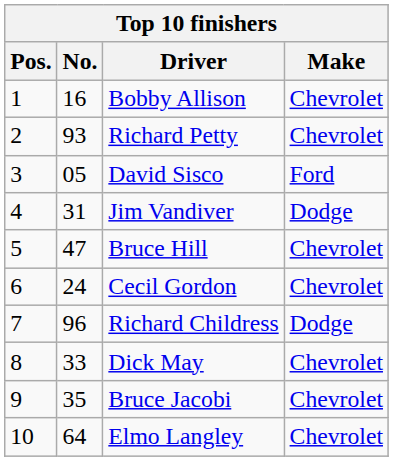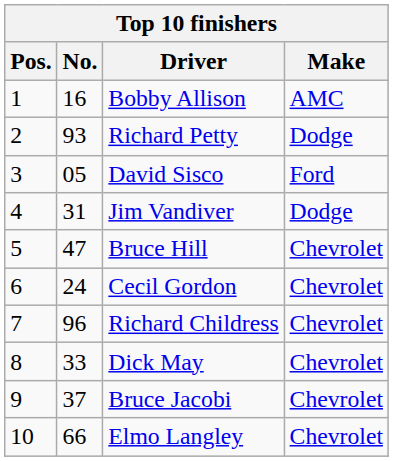Bobby Allison | Make: Chevrolet -> AMC
Richard Petty | Make: Chevrolet -> Dodge
Richard Childress | Make: Dodge -> Chevrolet
Bruce Jacobi | No.: 35 -> 37
Elmo Langley | No.: 64 -> 66
